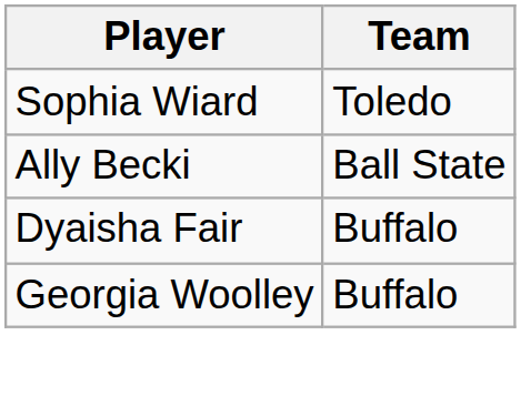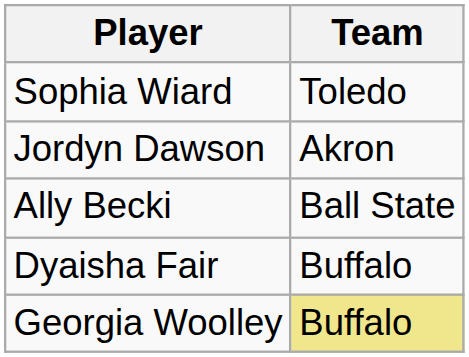+ row: Jordyn Dawson | Akron
Georgia Woolley | Team: no background -> khaki background
